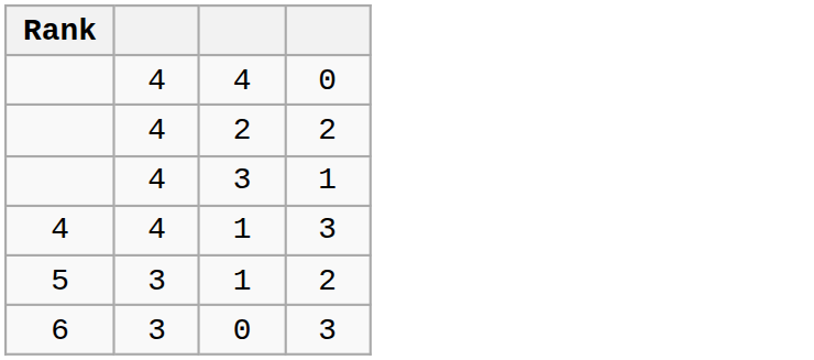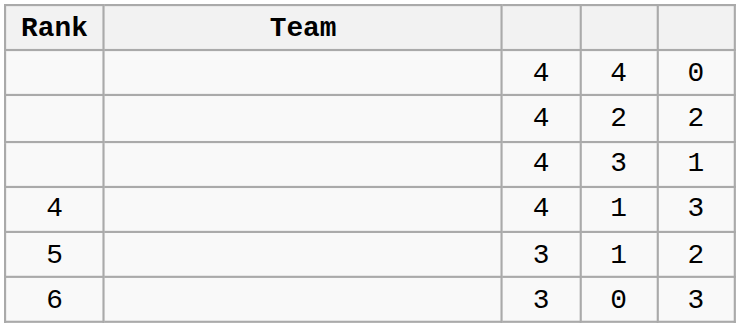+ column: Team
